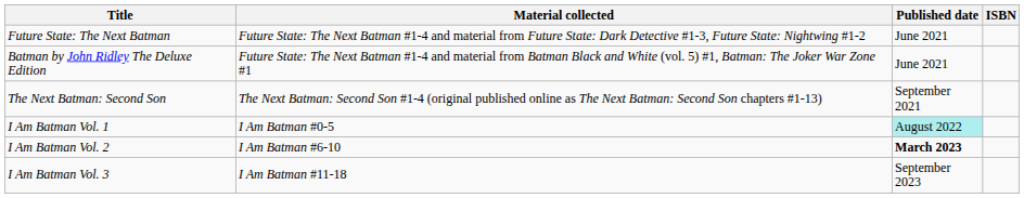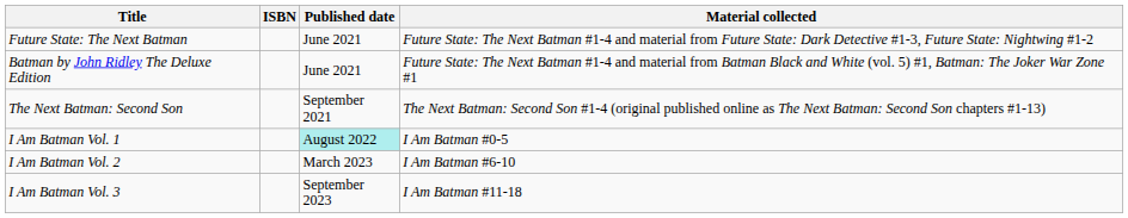columns swapped: Material collected <-> ISBN
I Am Batman Vol. 2 | Published date: bold -> normal
